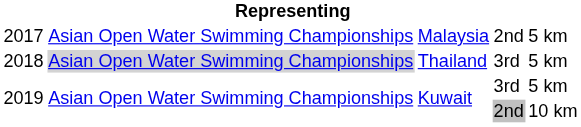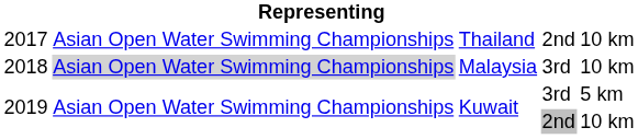2017 | column 3: Malaysia -> Thailand
2017 | column 5: 5 km -> 10 km
2018 | column 3: Thailand -> Malaysia
2018 | column 5: 5 km -> 10 km
